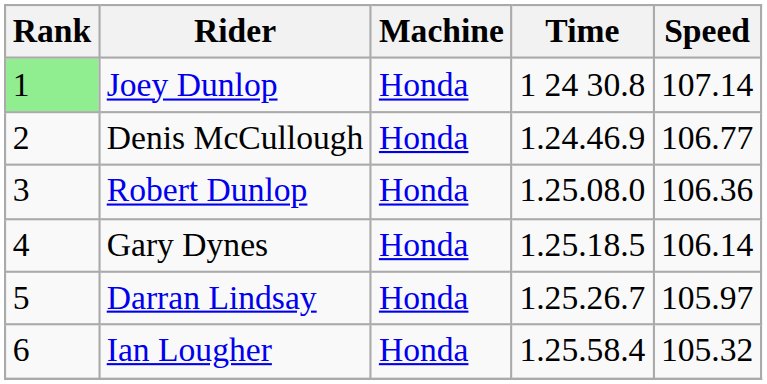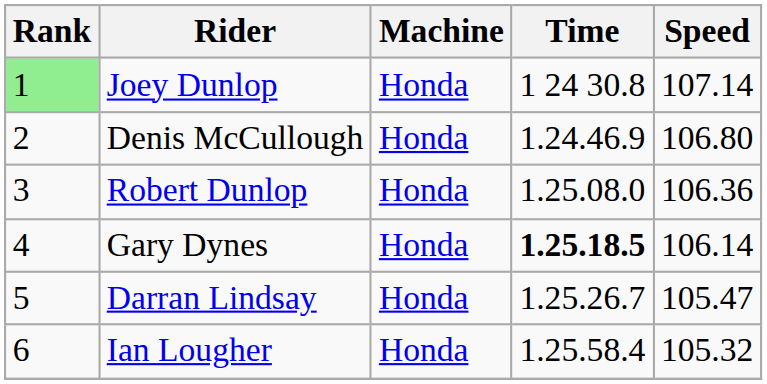Denis McCullough | Speed: 106.77 -> 106.80
Gary Dynes | Time: normal -> bold
Darran Lindsay | Speed: 105.97 -> 105.47
